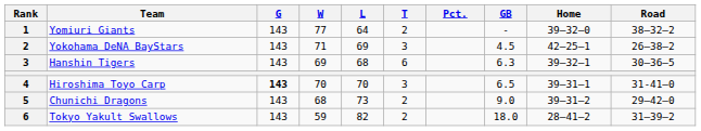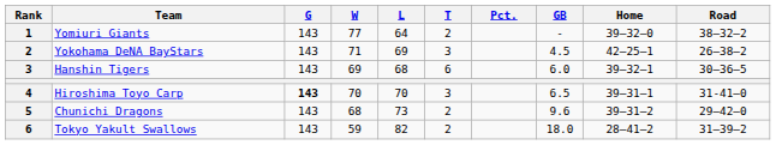Hanshin Tigers | GB: 6.3 -> 6.0
Chunichi Dragons | GB: 9.0 -> 9.6
